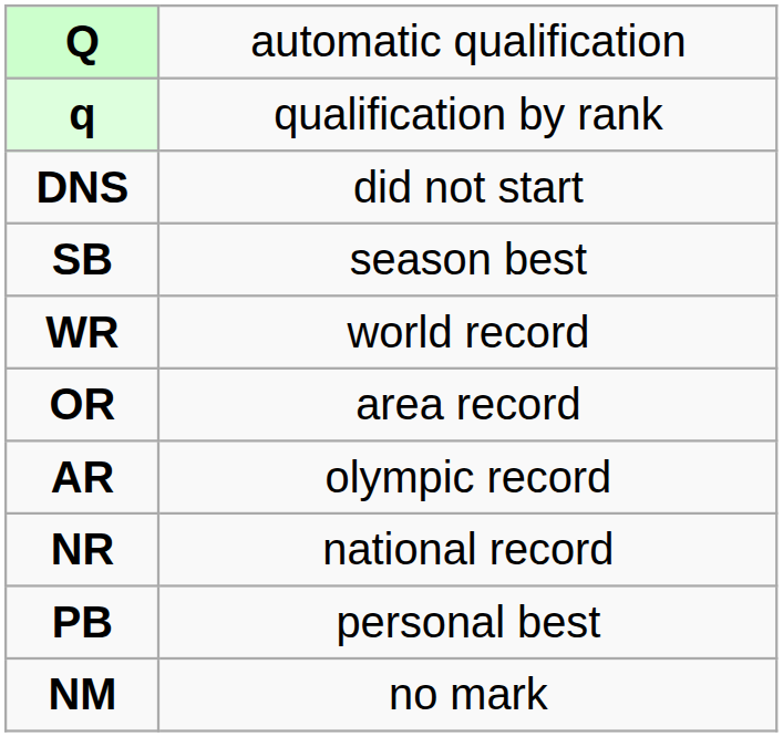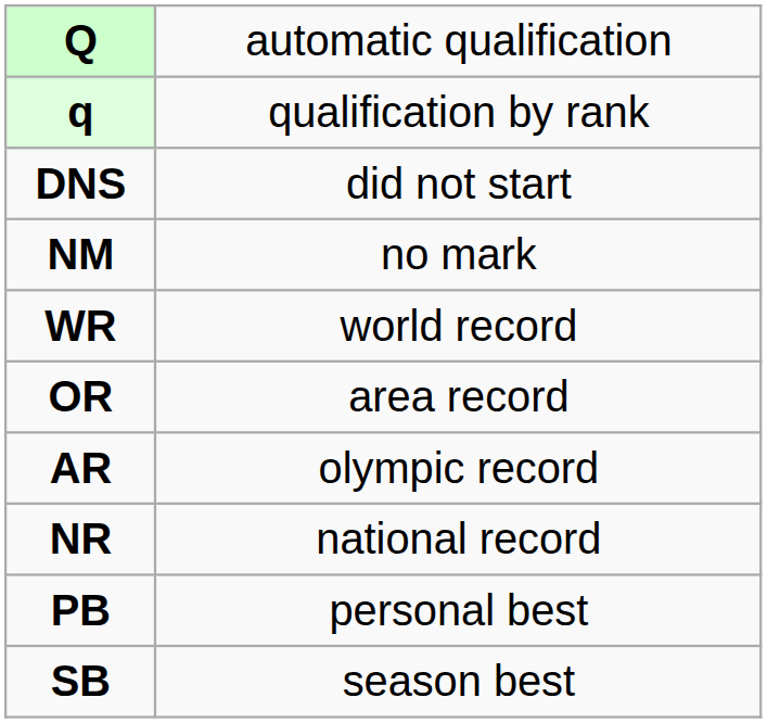rows swapped: NM <-> SB
